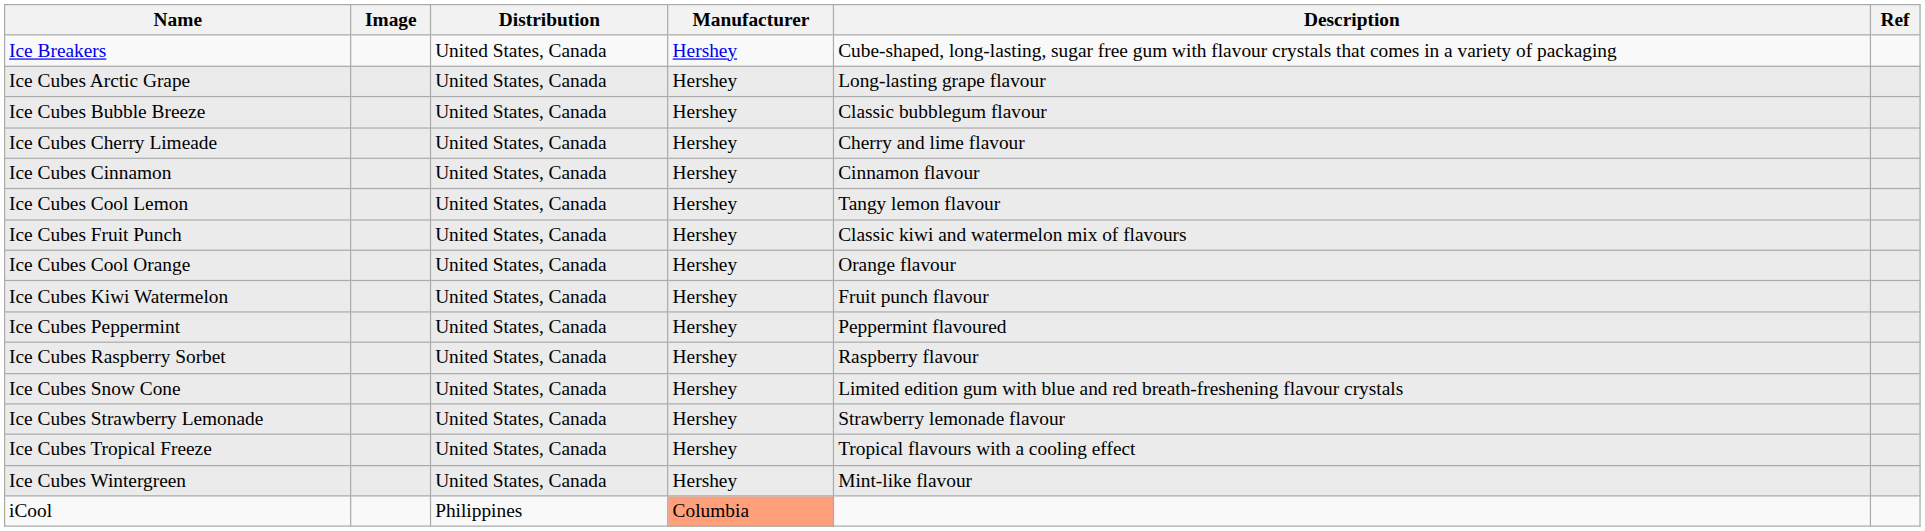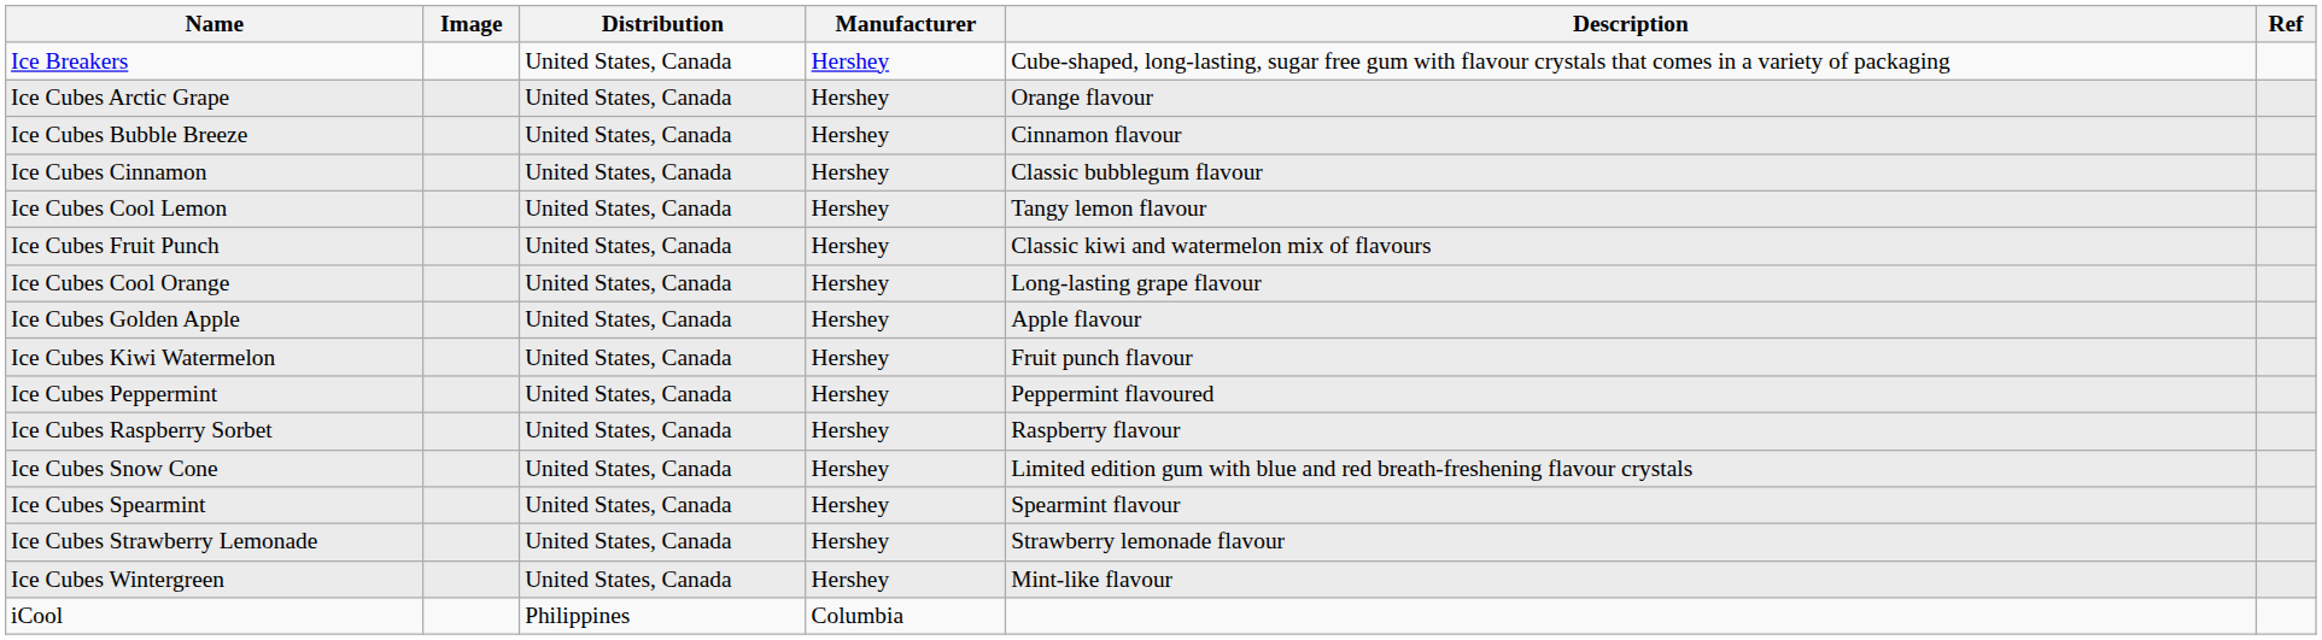Ice Cubes Arctic Grape | Description: Long-lasting grape flavour -> Orange flavour
Ice Cubes Bubble Breeze | Description: Classic bubblegum flavour -> Cinnamon flavour
- row: Ice Cubes Cherry Limeade | United States, Canada | Hershey | Cherry and lime flavour
Ice Cubes Cinnamon | Description: Cinnamon flavour -> Classic bubblegum flavour
Ice Cubes Cool Orange | Description: Orange flavour -> Long-lasting grape flavour
+ row: Ice Cubes Golden Apple | United States, Canada | Hershey | Apple flavour
+ row: Ice Cubes Spearmint | United States, Canada | Hershey | Spearmint flavour
- row: Ice Cubes Tropical Freeze | United States, Canada | Hershey | Tropical flavours with a cooling effect
iCool | Manufacturer: lightsalmon background -> no background
